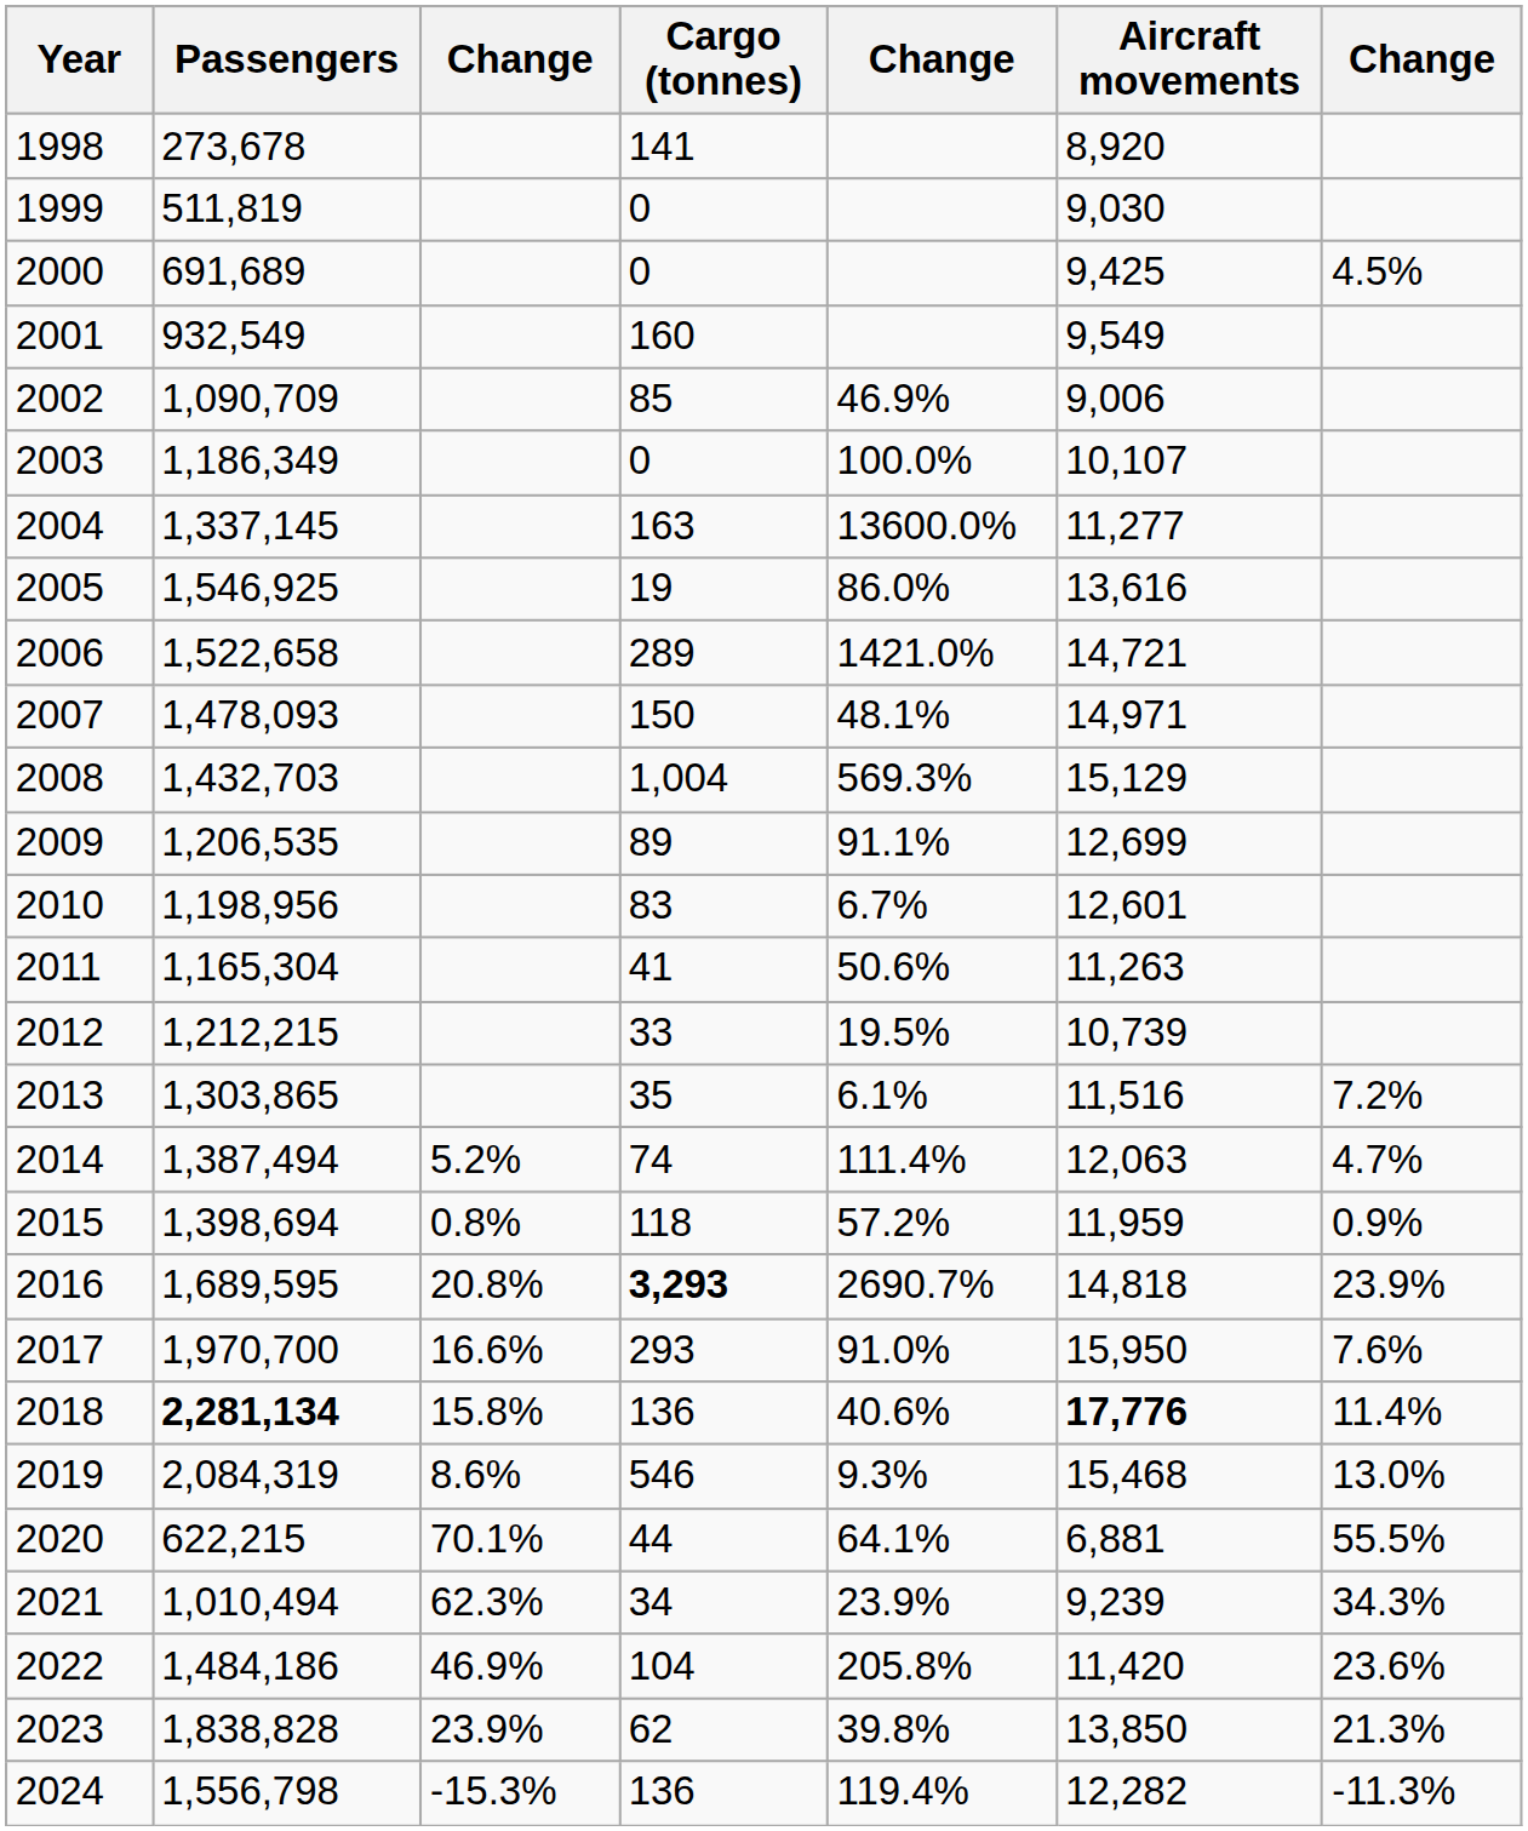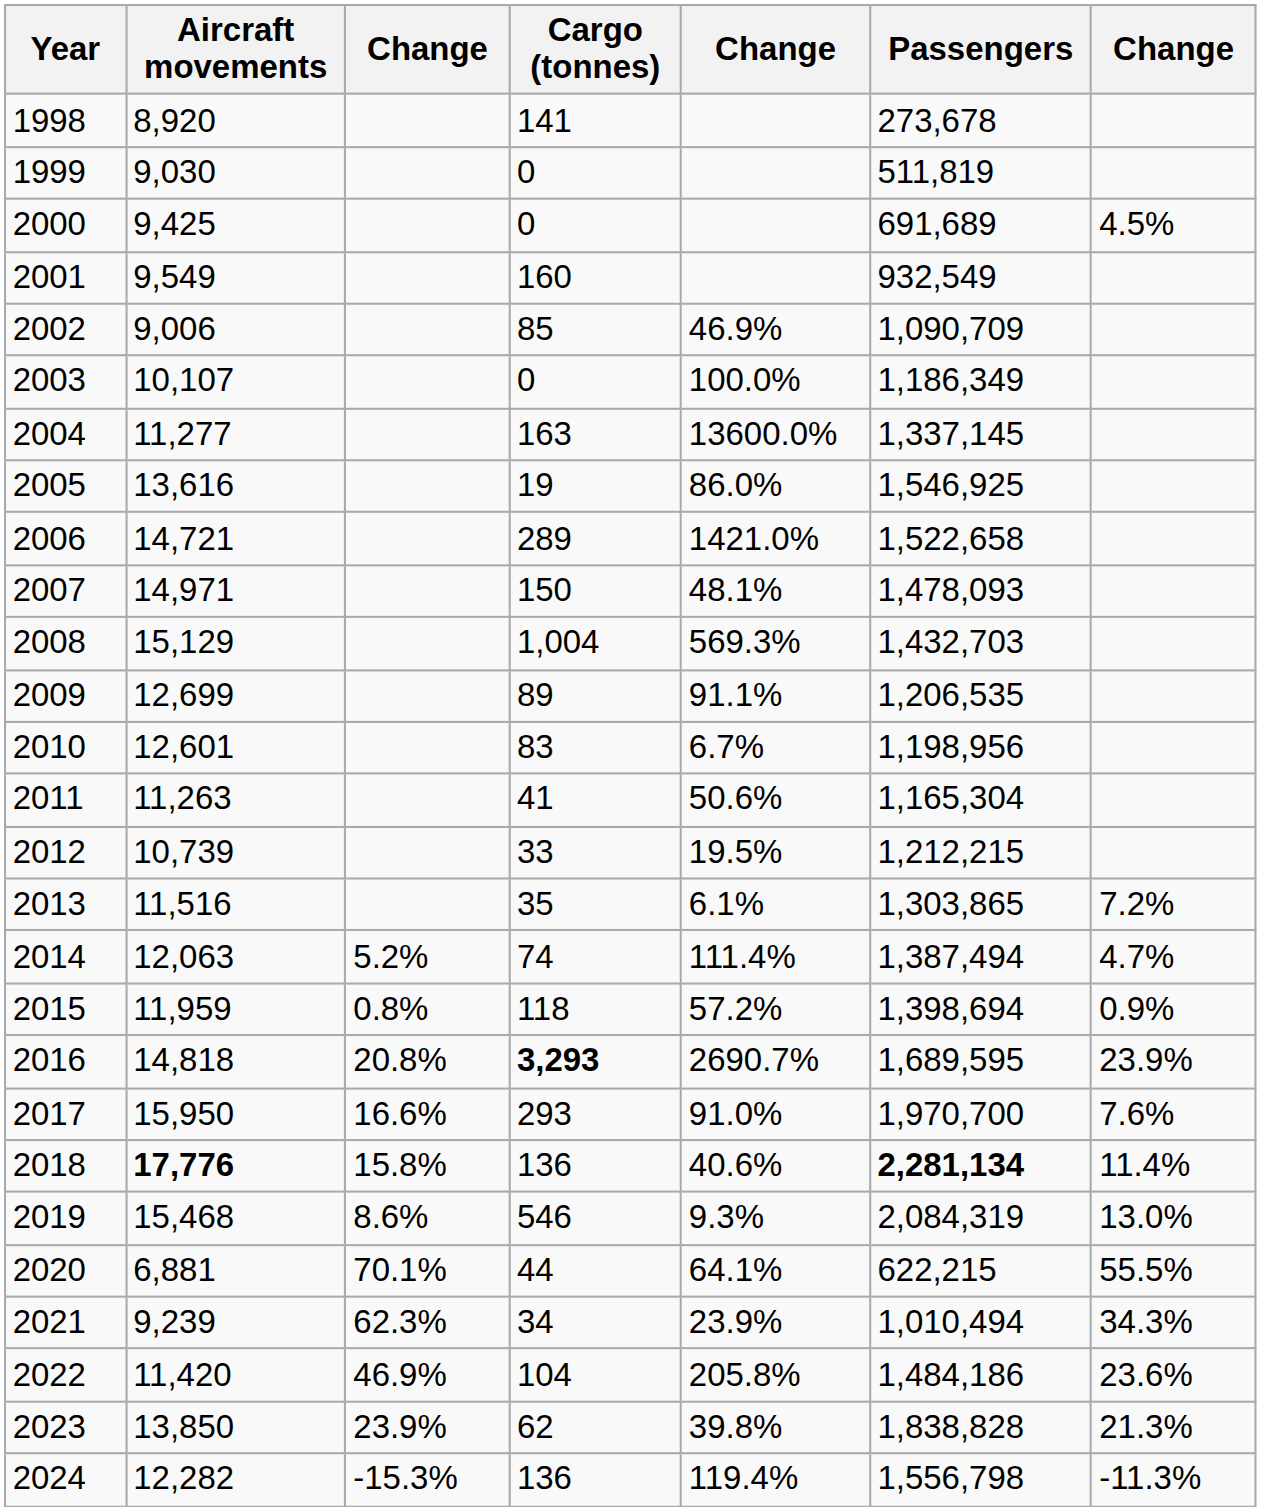columns swapped: Passengers <-> Aircraft movements
